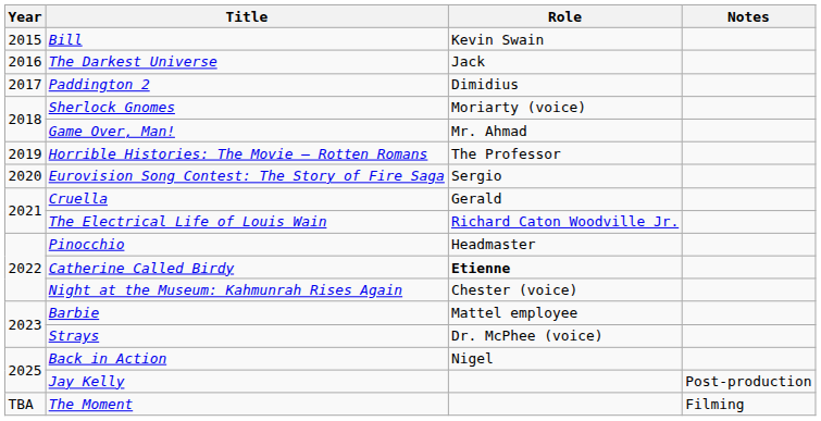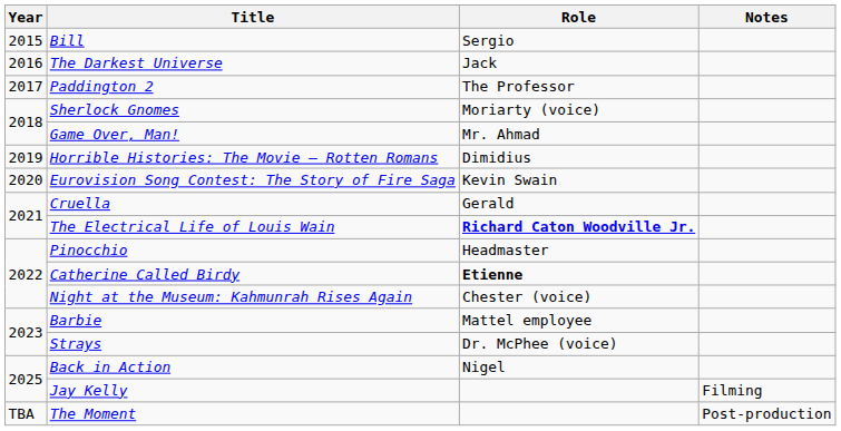Bill | Role: Kevin Swain -> Sergio
Paddington 2 | Role: Dimidius -> The Professor
Horrible Histories: The Movie – Rotten Romans | Role: The Professor -> Dimidius
Eurovision Song Contest: The Story of Fire Saga | Role: Sergio -> Kevin Swain
The Electrical Life of Louis Wain | Role: normal -> bold
Jay Kelly | Notes: Post-production -> Filming
The Moment | Notes: Filming -> Post-production
